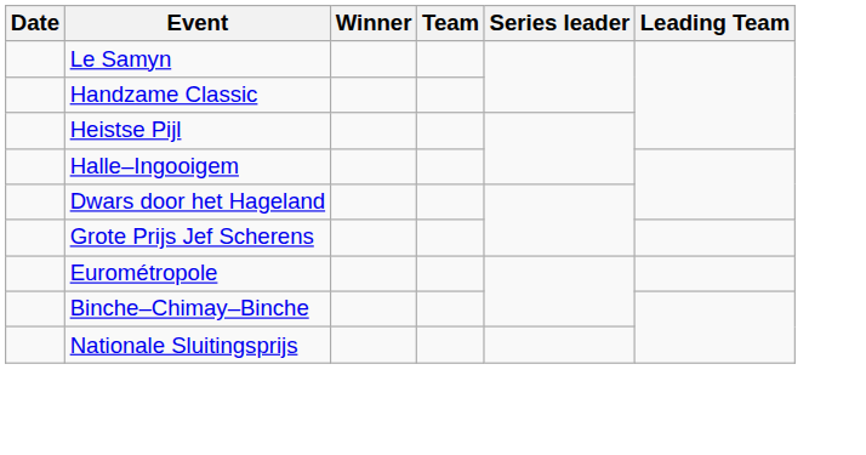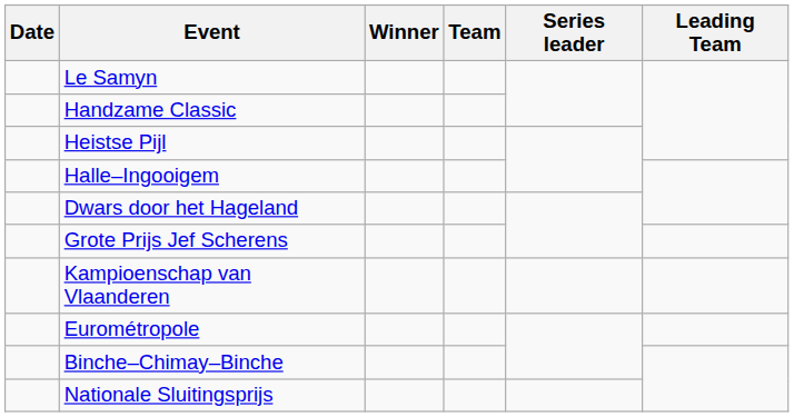+ row: Kampioenschap van Vlaanderen
